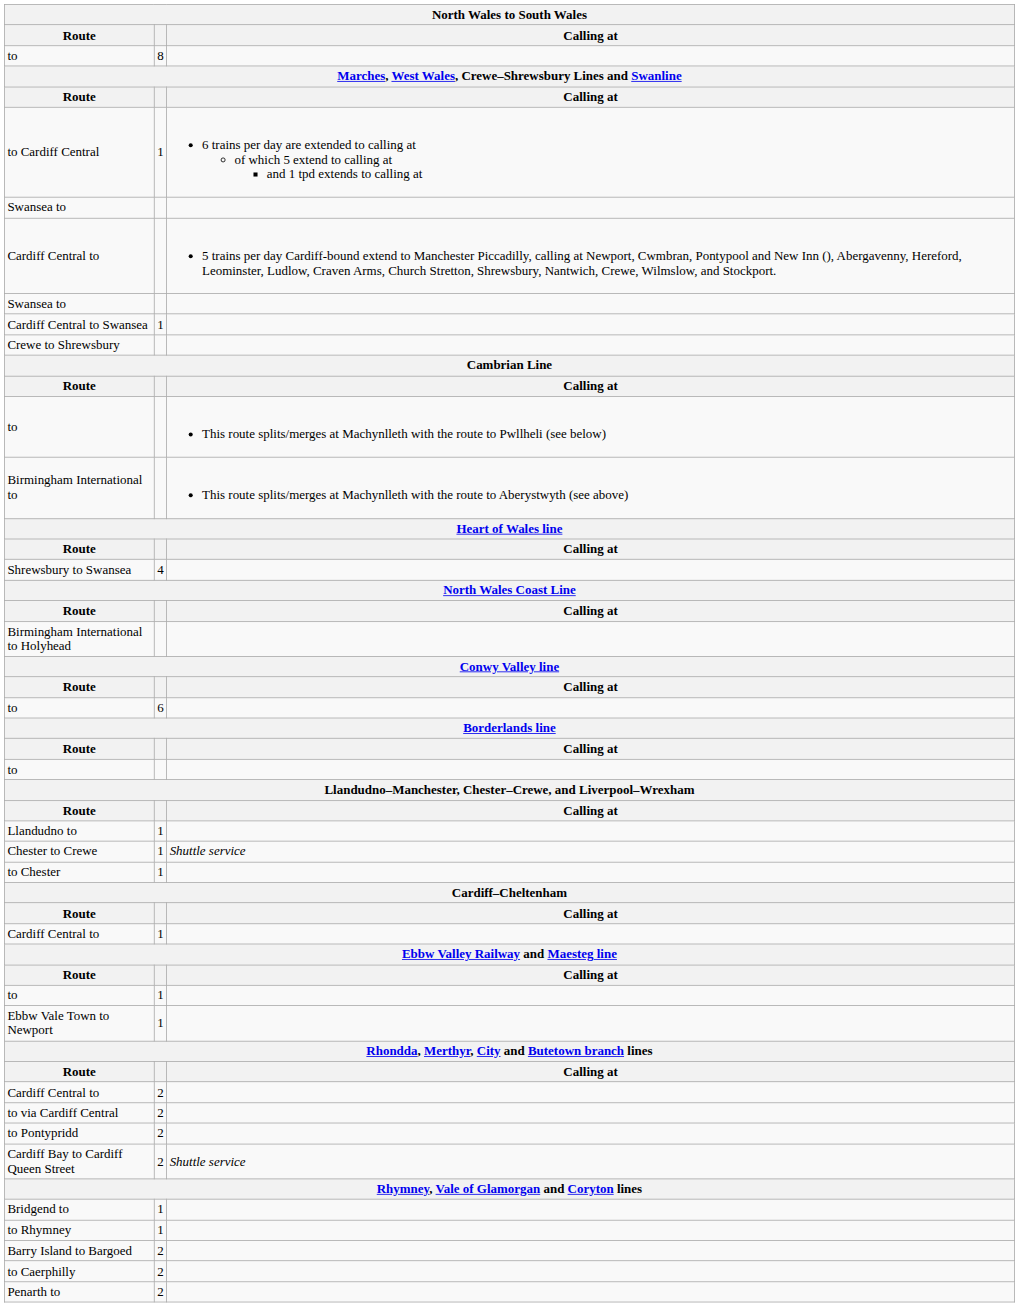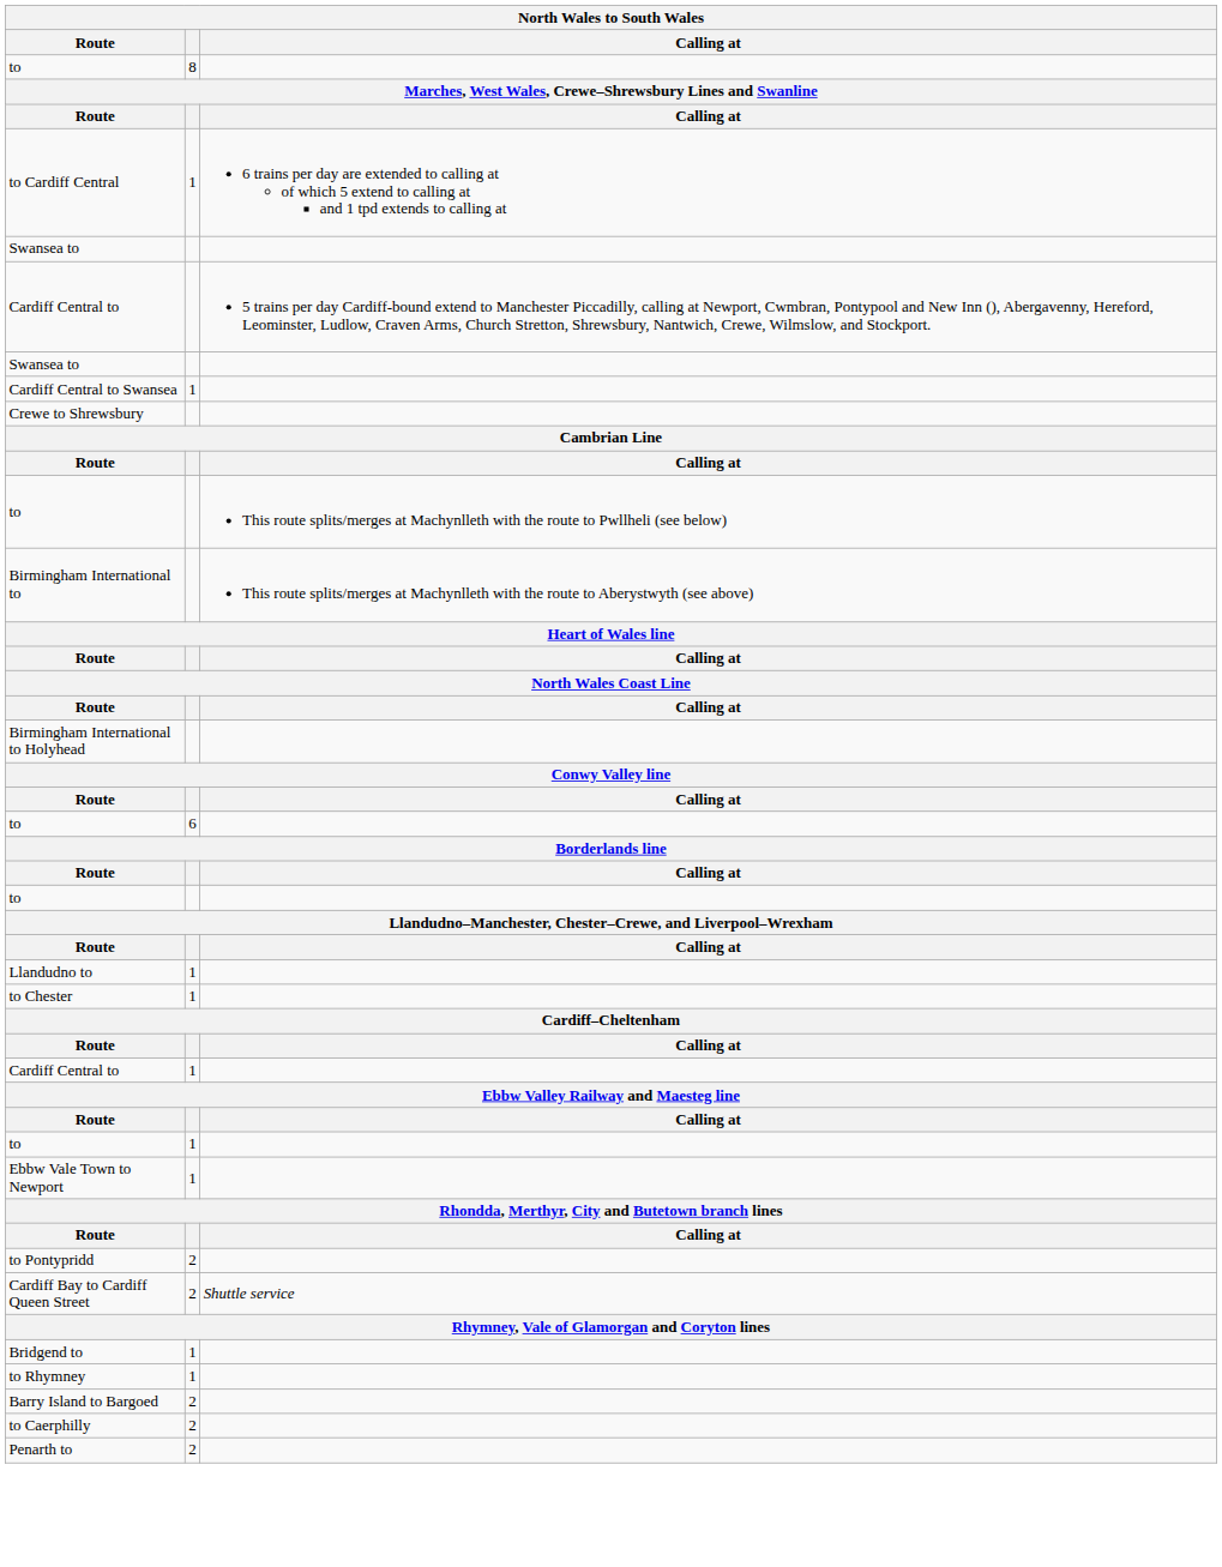- row: Shrewsbury to Swansea | 4
- row: Chester to Crewe | 1 | Shuttle service
- row: Cardiff Central to | 2
- row: to via Cardiff Central | 2
